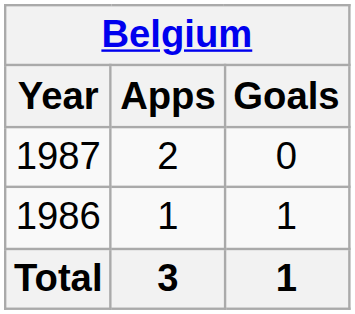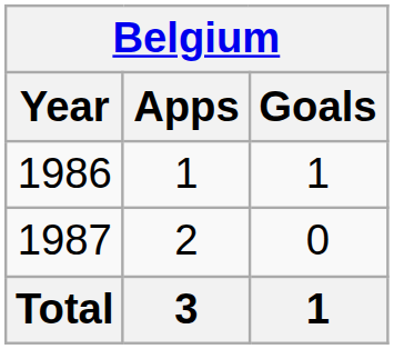rows swapped: 1986 <-> 1987
